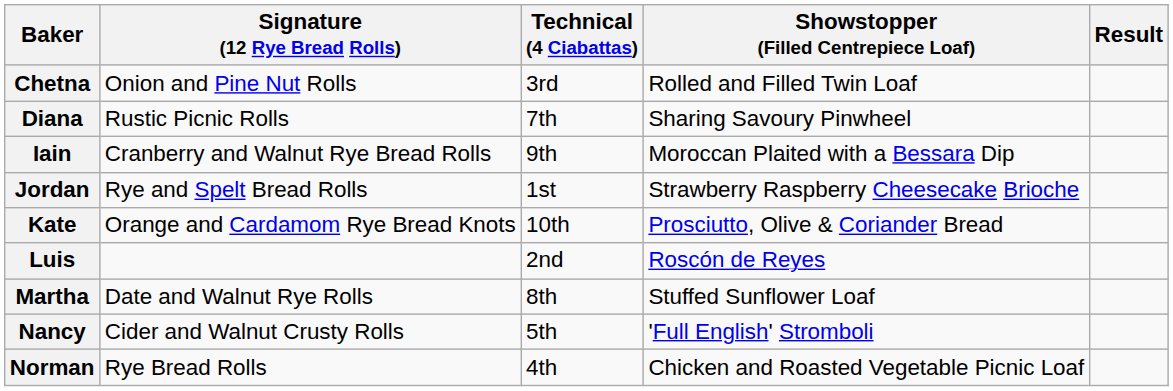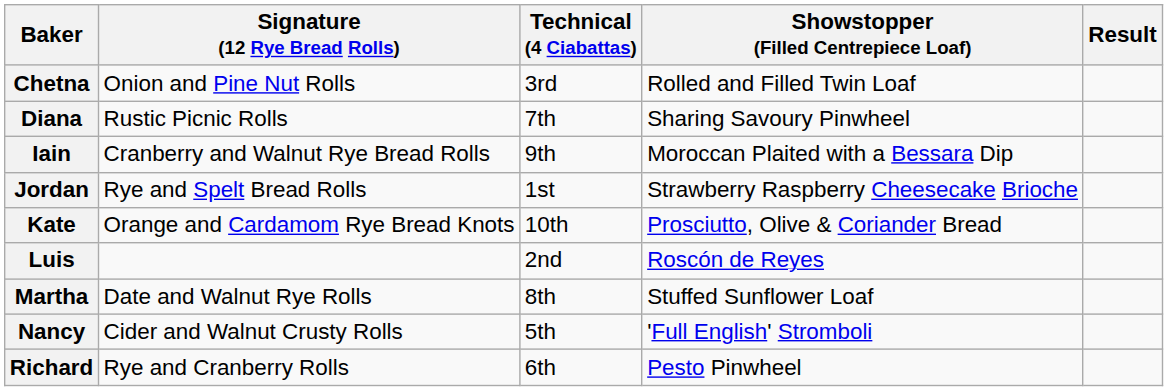- row: Norman | Rye Bread Rolls | 4th | Chicken and Roasted Vegetable Picnic Loaf
+ row: Richard | Rye and Cranberry Rolls | 6th | Pesto Pinwheel
